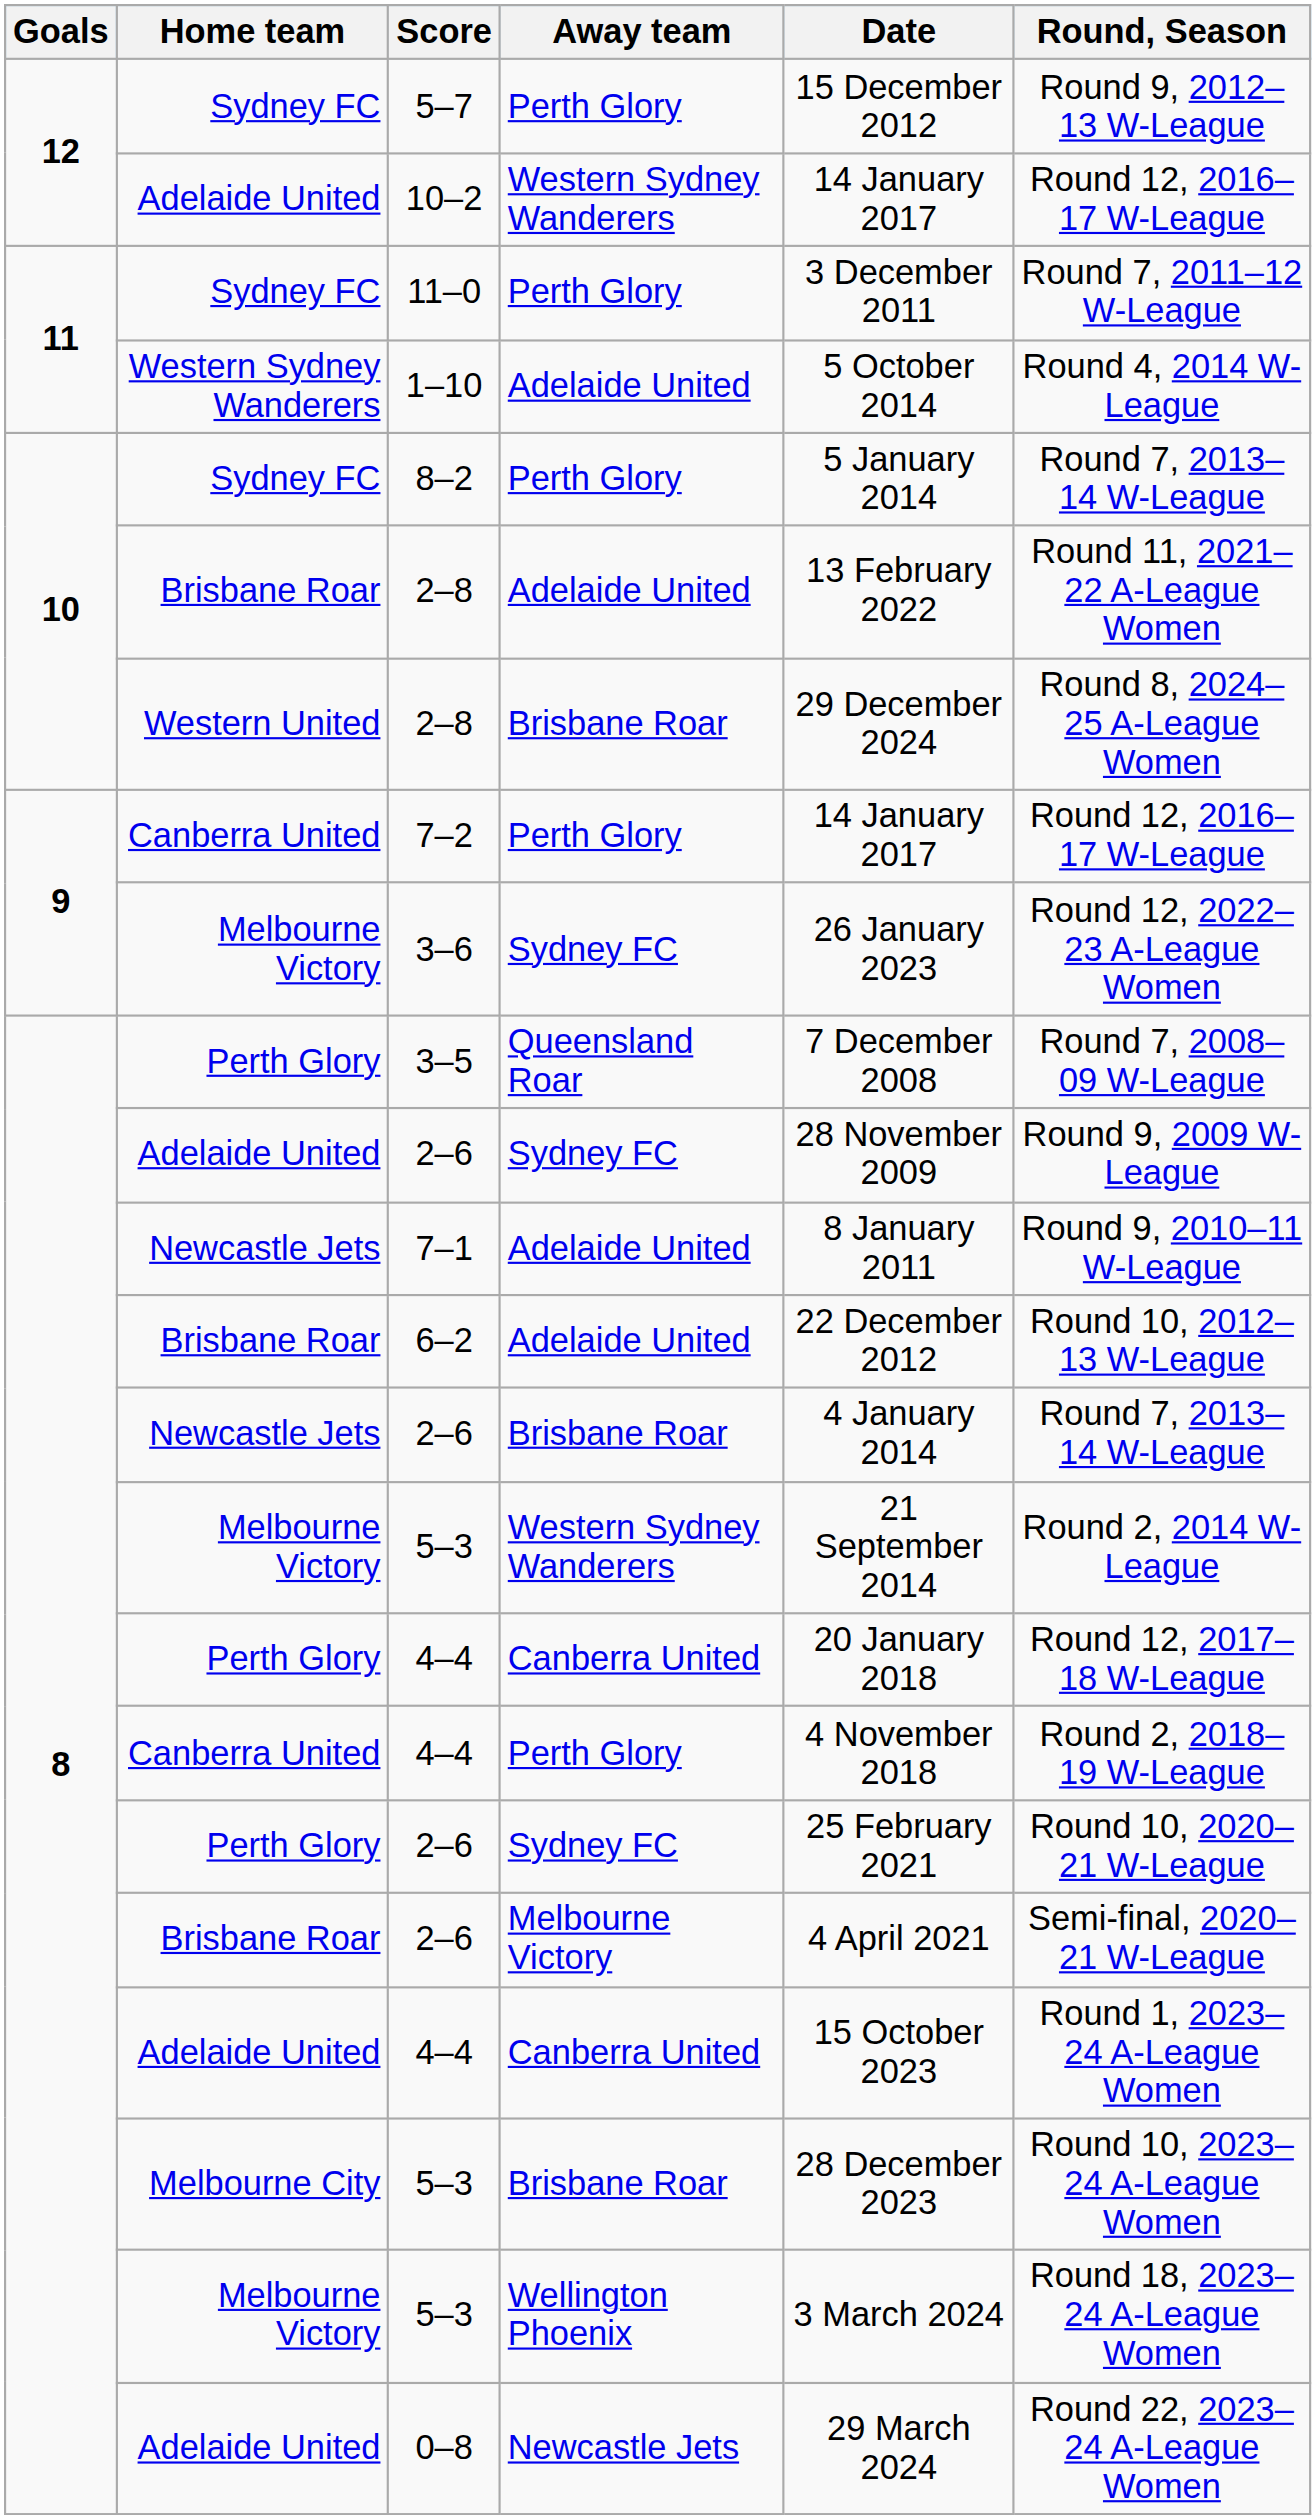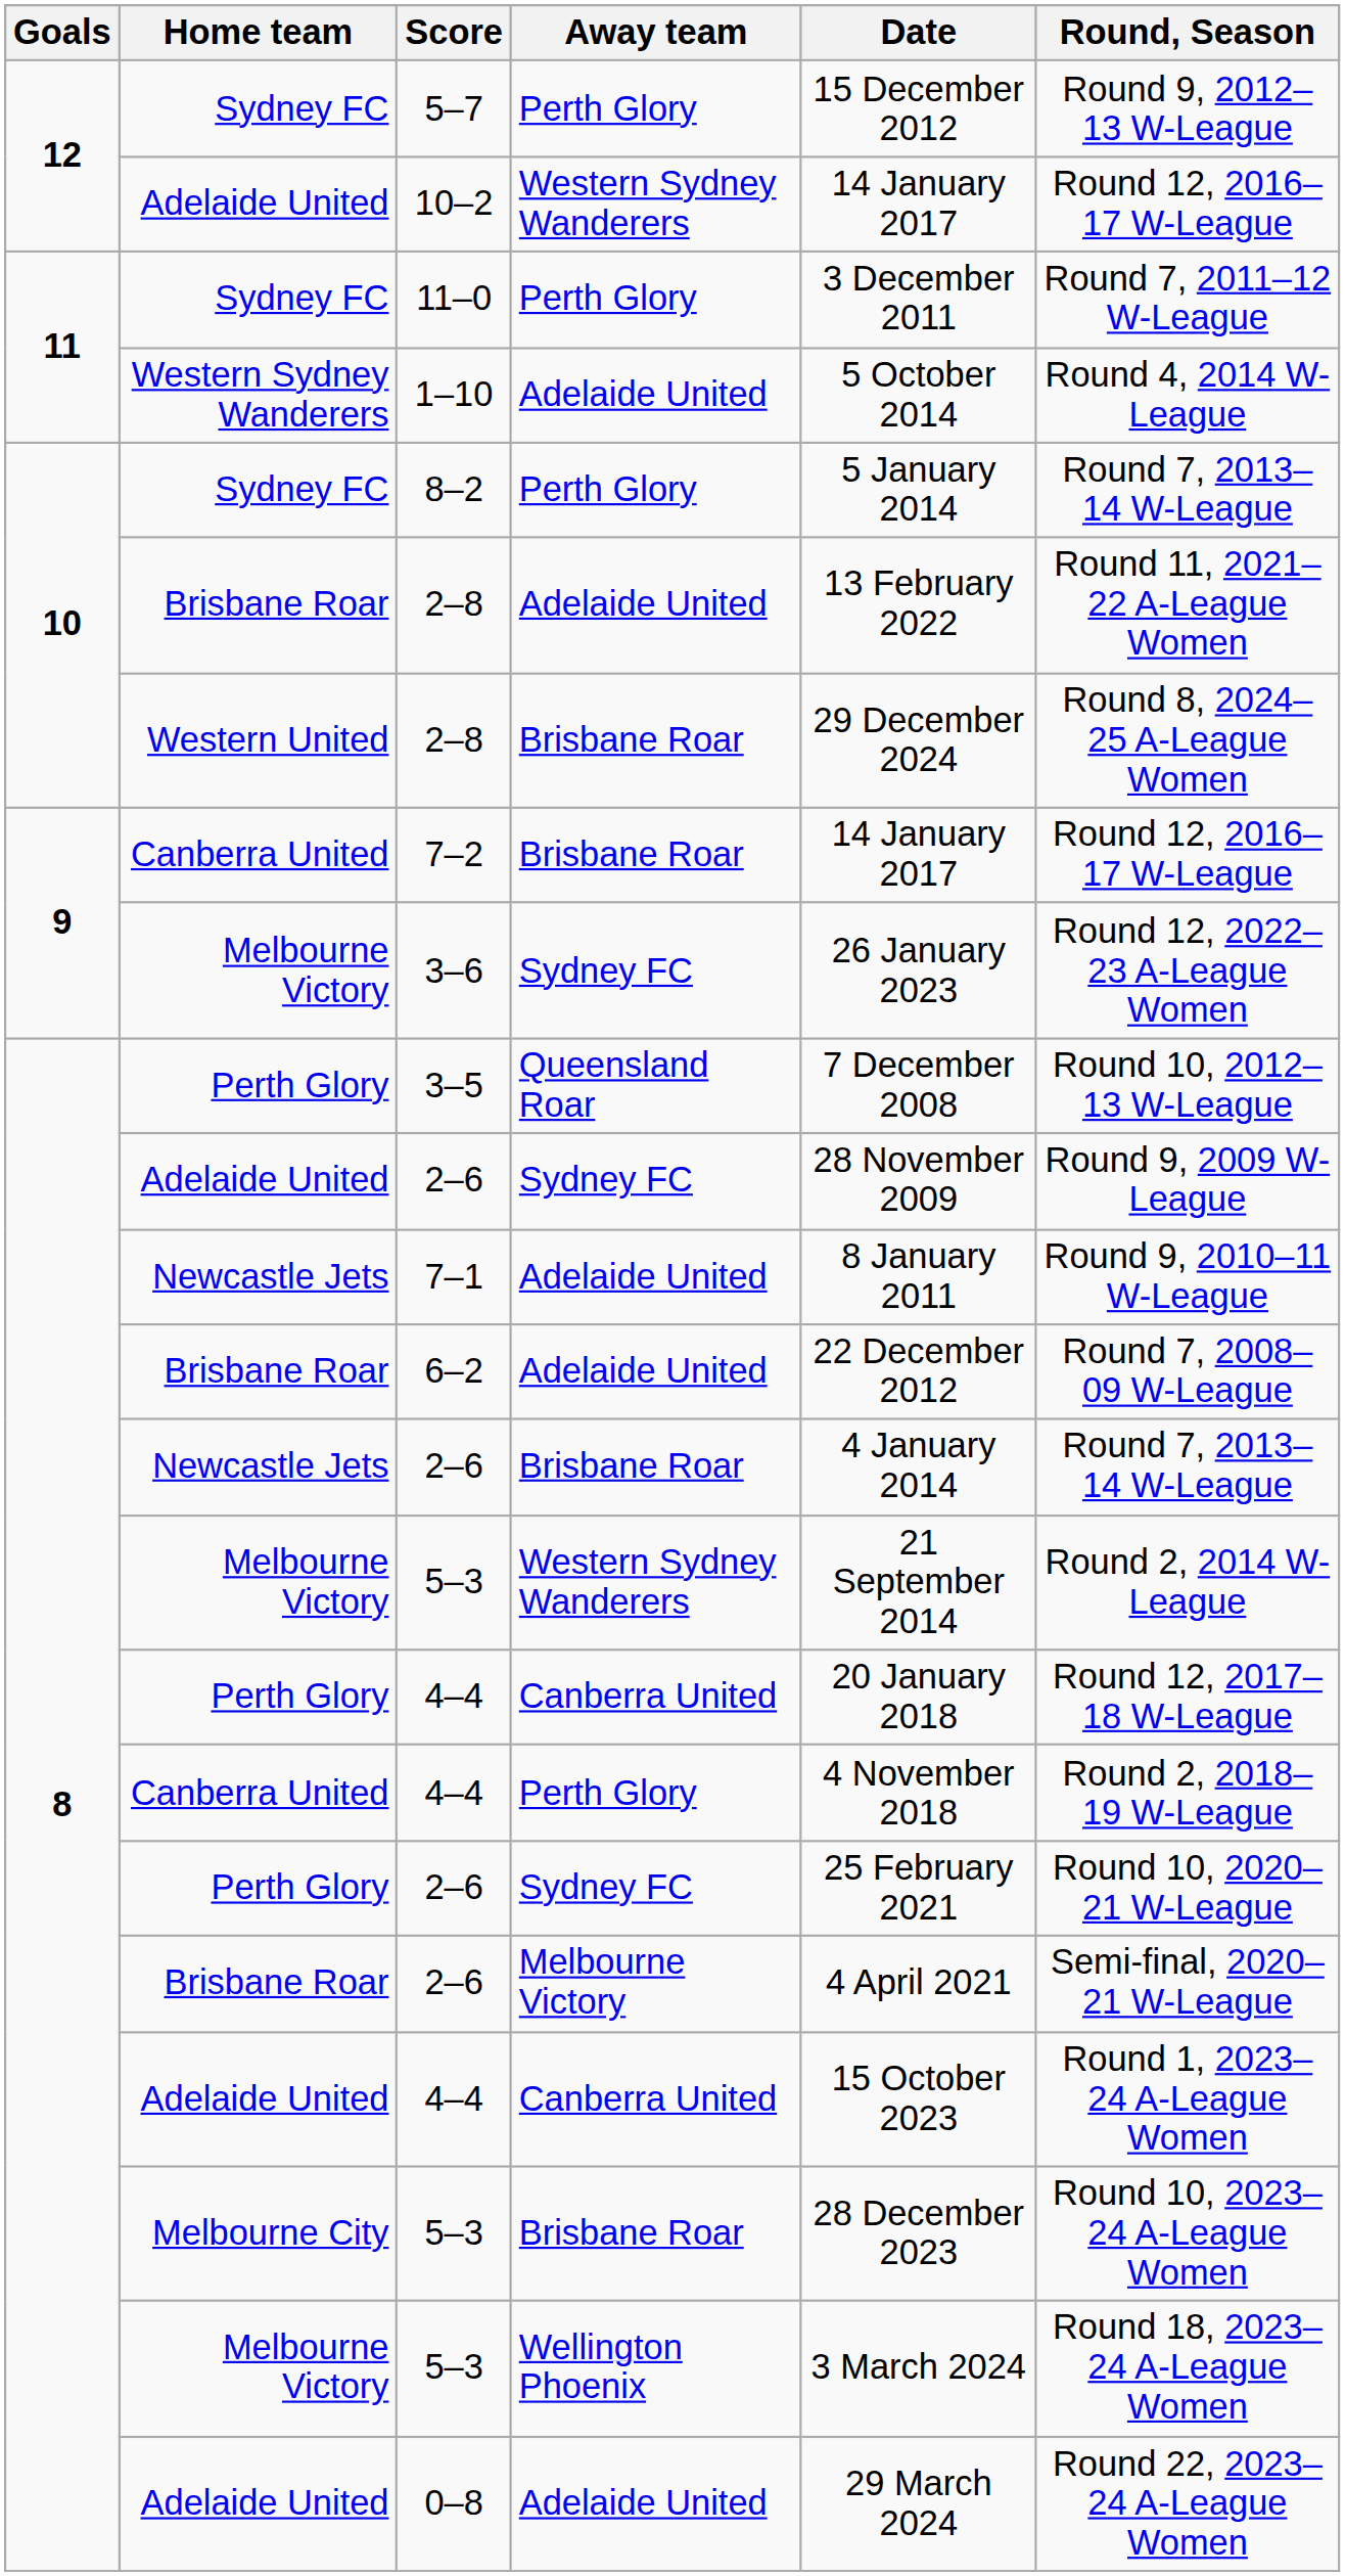7–2 | Away team: Perth Glory -> Brisbane Roar
3–5 | Round, Season: Round 7, 2008–09 W-League -> Round 10, 2012–13 W-League
6–2 | Round, Season: Round 10, 2012–13 W-League -> Round 7, 2008–09 W-League
0–8 | Away team: Newcastle Jets -> Adelaide United
